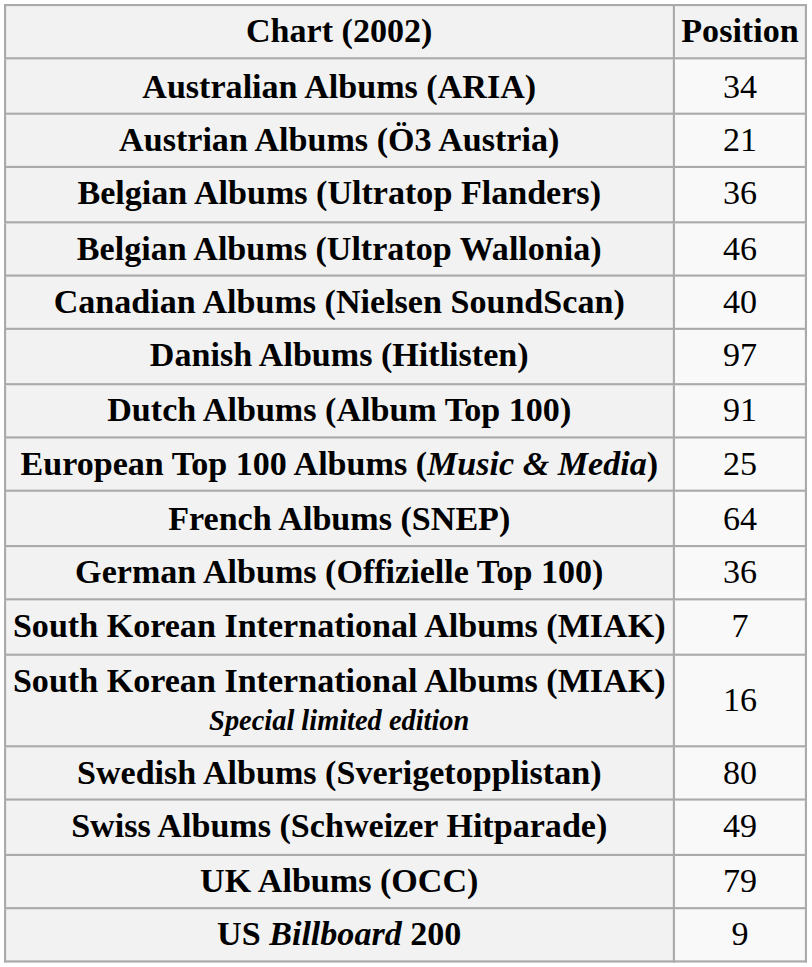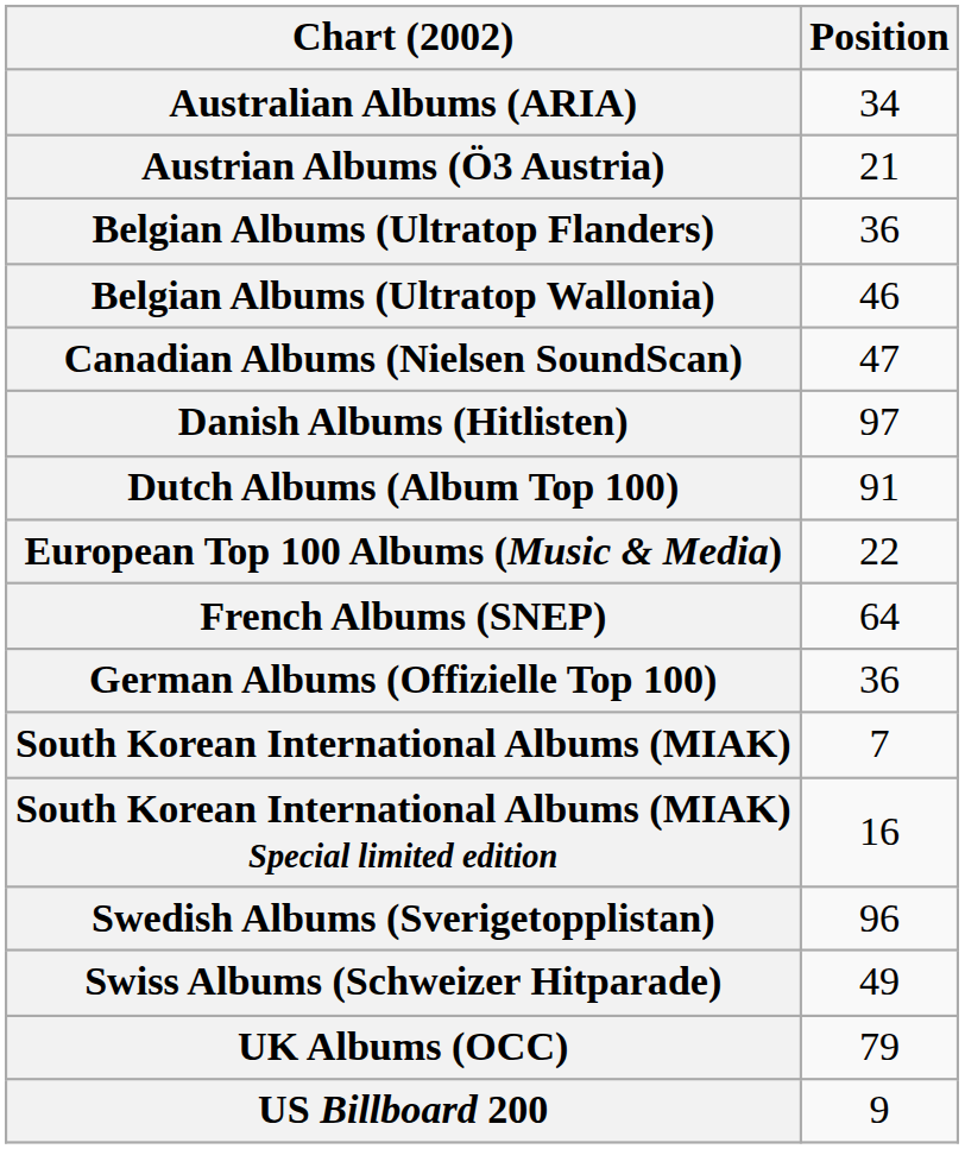Canadian Albums (Nielsen SoundScan) | Position: 40 -> 47
European Top 100 Albums (Music & Media) | Position: 25 -> 22
Swedish Albums (Sverigetopplistan) | Position: 80 -> 96
